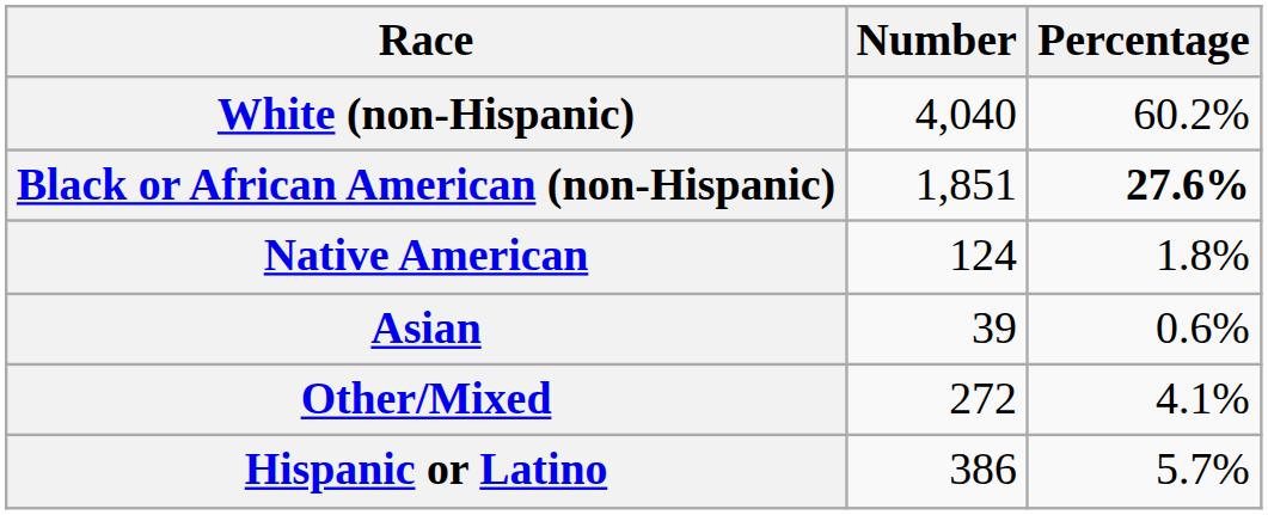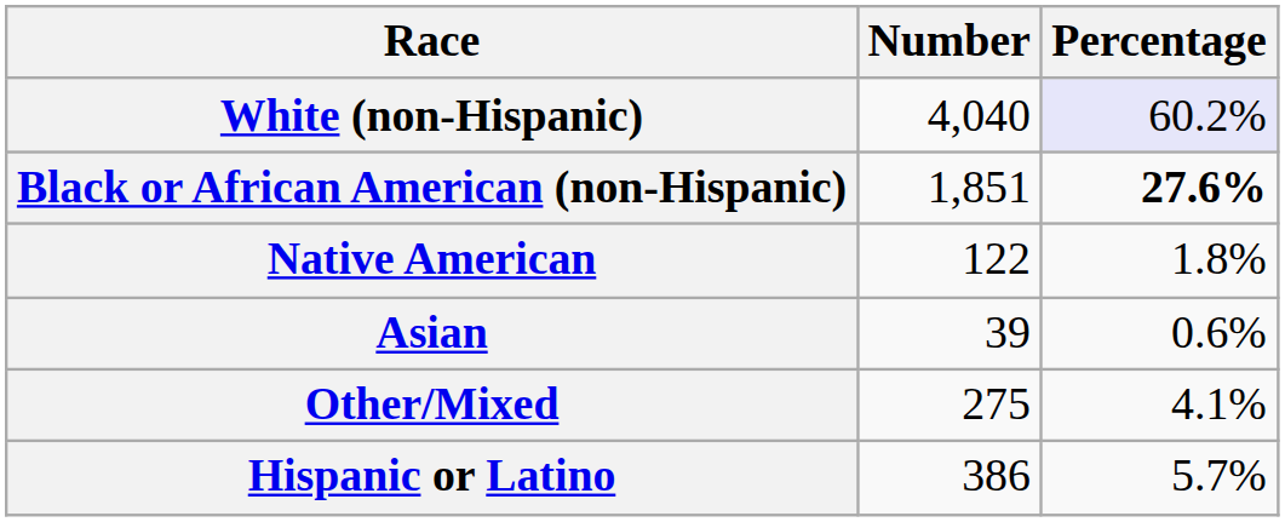White (non-Hispanic) | Percentage: no background -> lavender background
Native American | Number: 124 -> 122
Other/Mixed | Number: 272 -> 275
